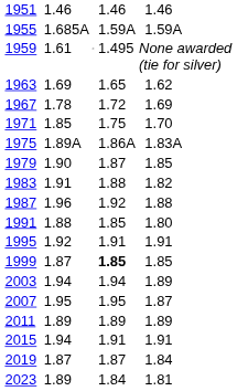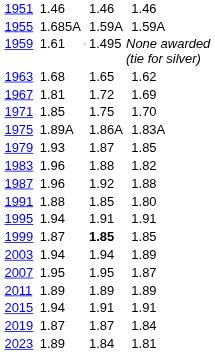1963 | column 3: 1.69 -> 1.68
1967 | column 3: 1.78 -> 1.81
1979 | column 3: 1.90 -> 1.93
1983 | column 3: 1.91 -> 1.96
1995 | column 3: 1.92 -> 1.94
